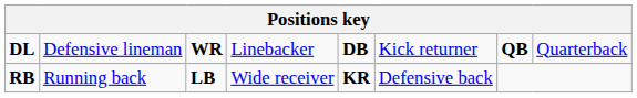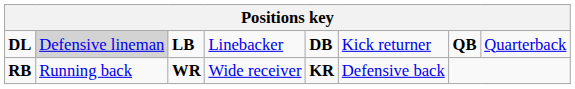DL | column 2: no background -> lightgrey background
DL | column 3: WR -> LB
RB | column 3: LB -> WR
